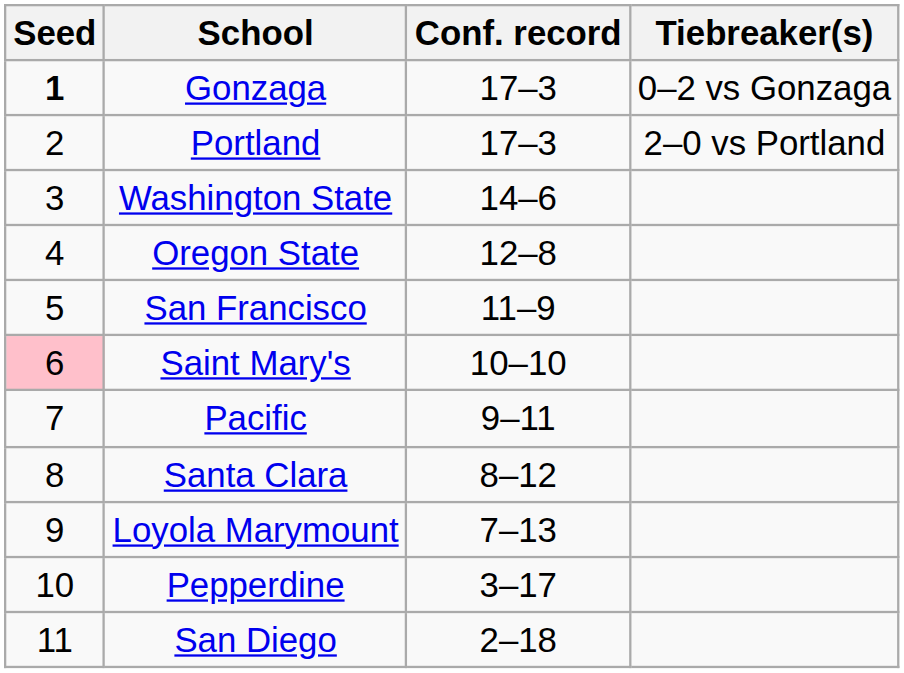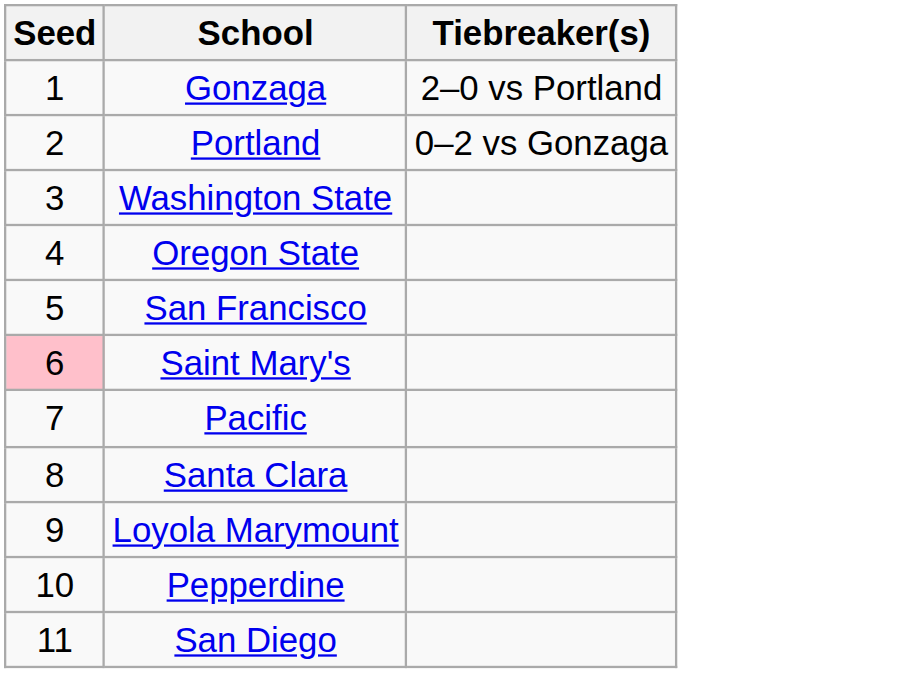- column: Conf. record | 17–3 | 17–3 | 14–6 | 12–8 | 11–9 | 10–10 | 9–11 | 8–12 | 7–13 | 3–17 | 2–18
Gonzaga | Seed: bold -> normal
Gonzaga | Tiebreaker(s): 0–2 vs Gonzaga -> 2–0 vs Portland
Portland | Tiebreaker(s): 2–0 vs Portland -> 0–2 vs Gonzaga
